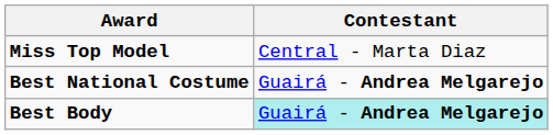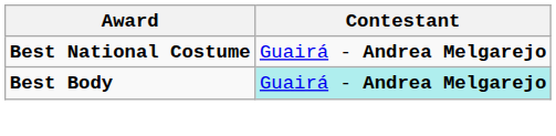- row: Miss Top Model | Central - Marta Diaz
